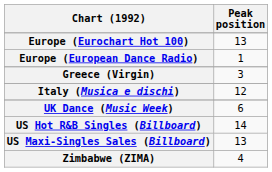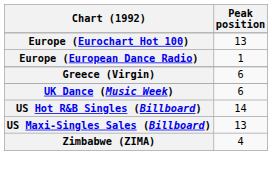Greece (Virgin) | Peak position: 3 -> 6
- row: Italy (Musica e dischi) | 12
